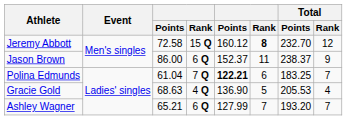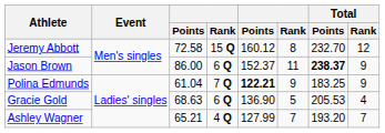Jeremy Abbott | column 6: bold -> normal
Jason Brown | Total / Points: normal -> bold
Polina Edmunds | column 6: 6 -> 9
Polina Edmunds | Total / Rank: 7 -> 9
Gracie Gold | column 4: 4 Q -> 6 Q
Ashley Wagner | column 4: 6 Q -> 4 Q
